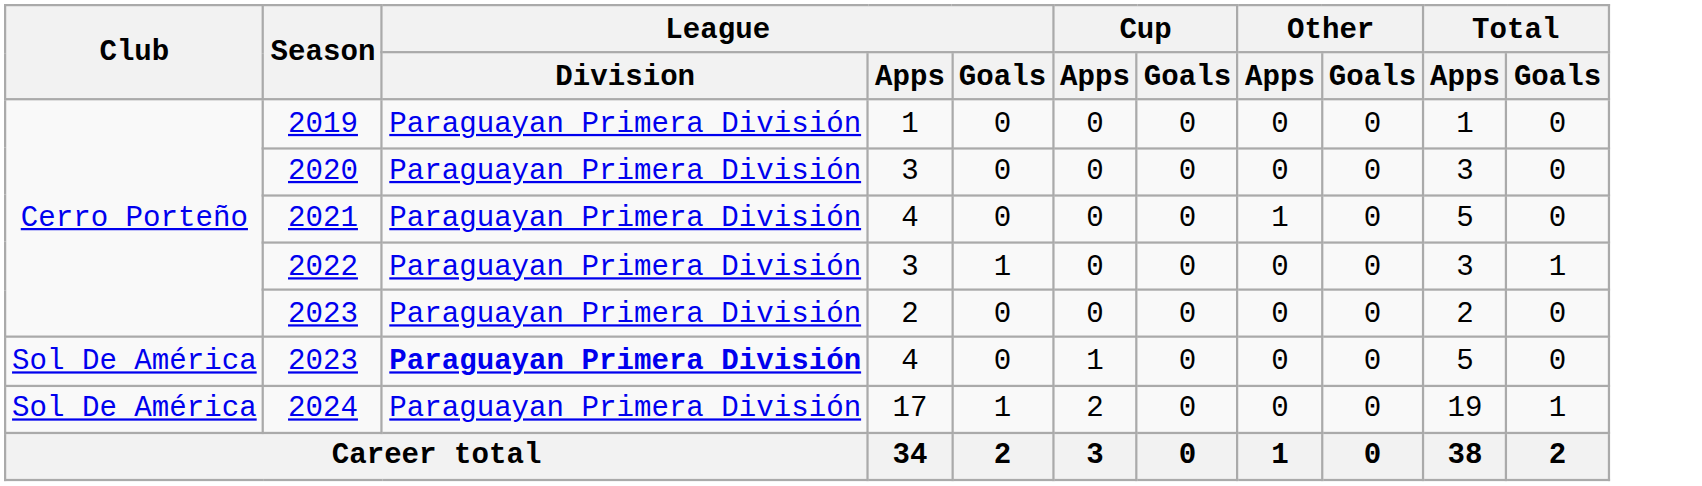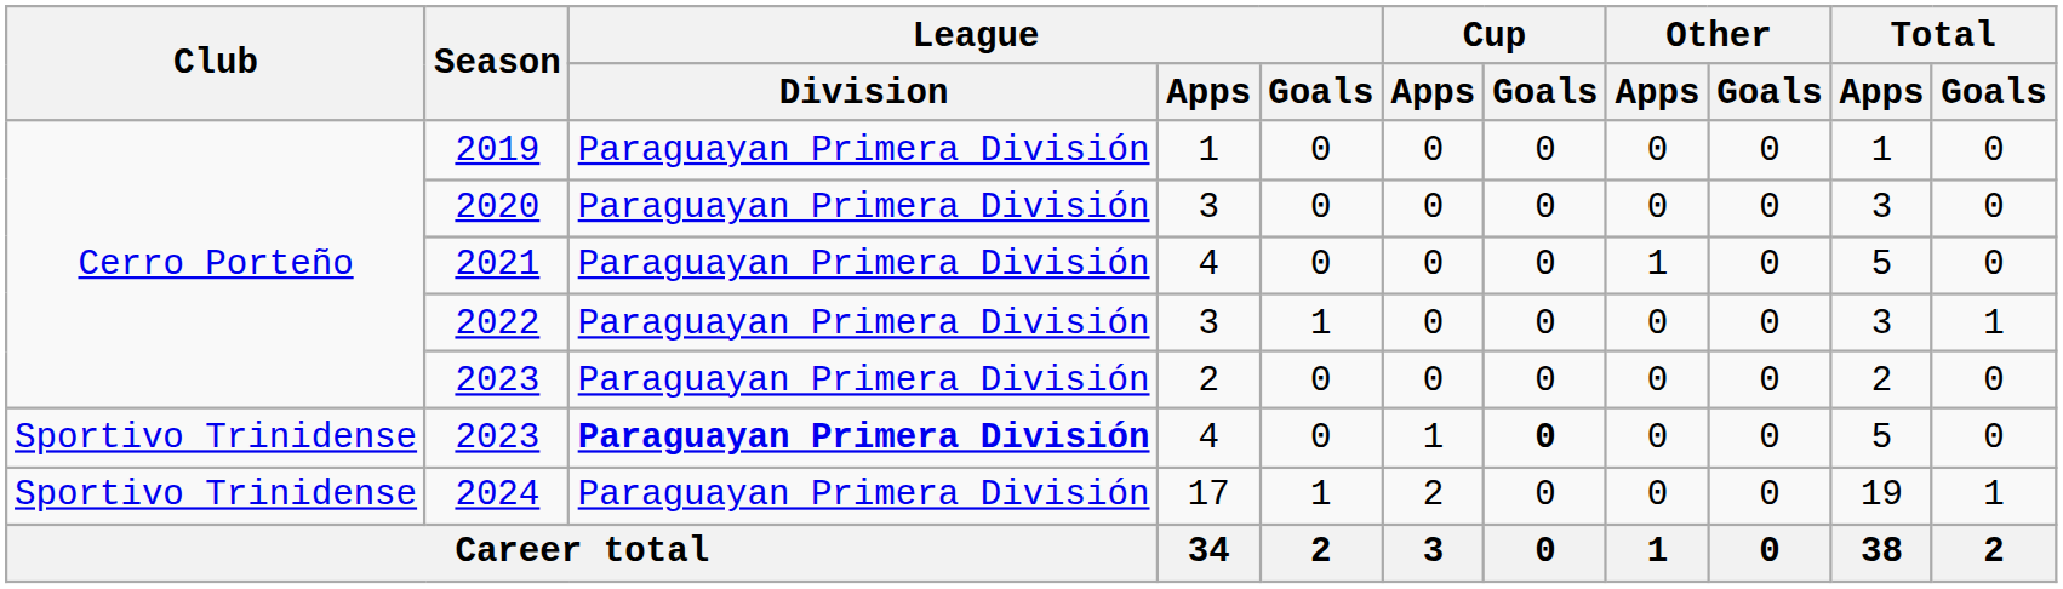2023 / 4 | Club: Sol De América -> Sportivo Trinidense
2023 / 4 | Cup / Goals: normal -> bold
2024 | Club: Sol De América -> Sportivo Trinidense
